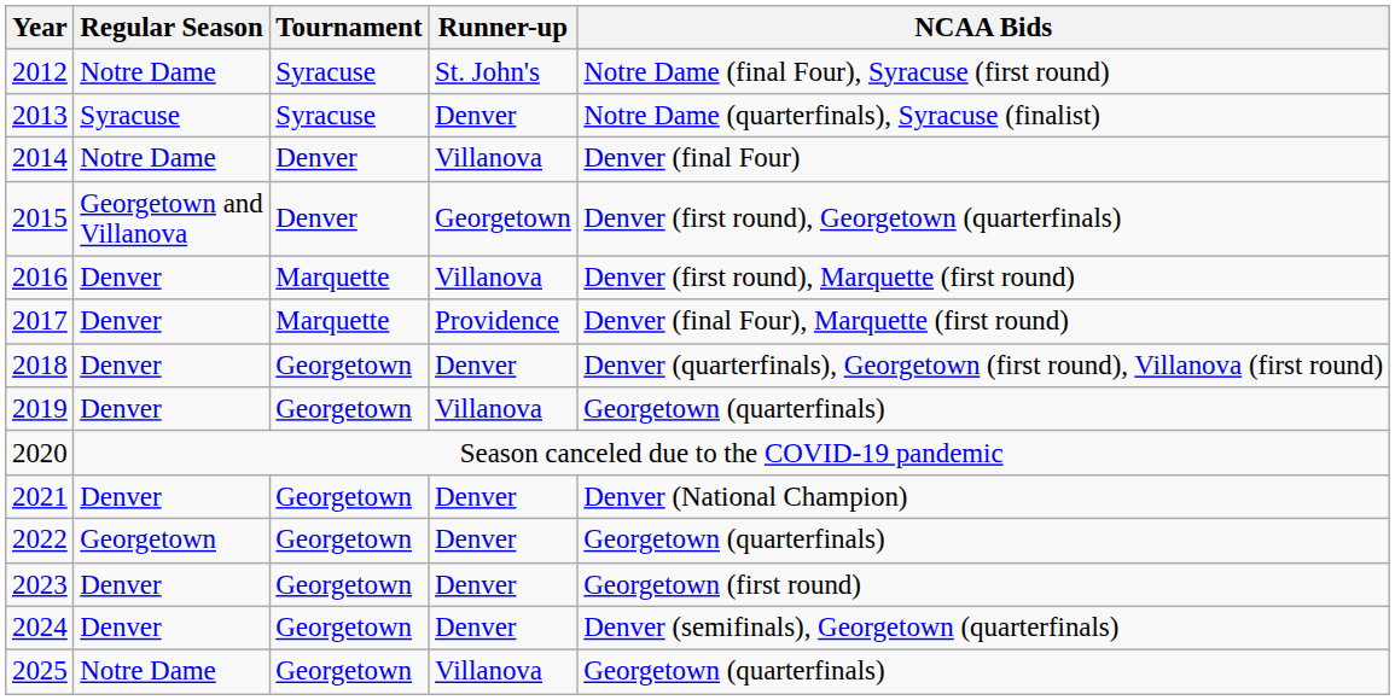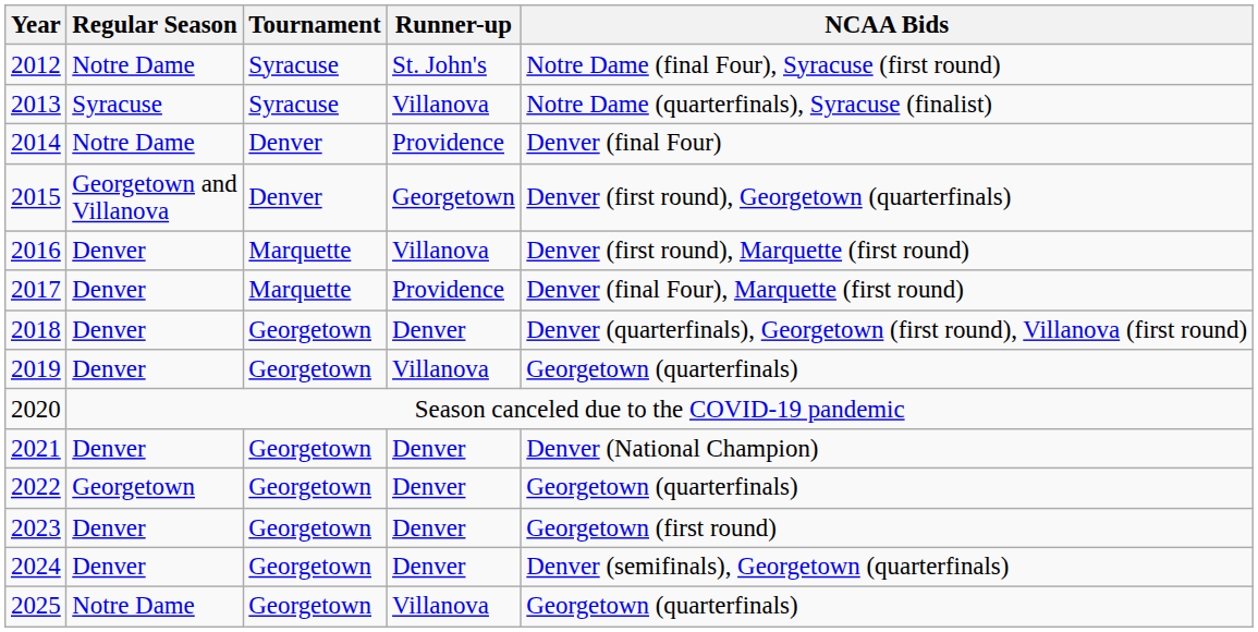2013 | Runner-up: Denver -> Villanova
2014 | Runner-up: Villanova -> Providence
